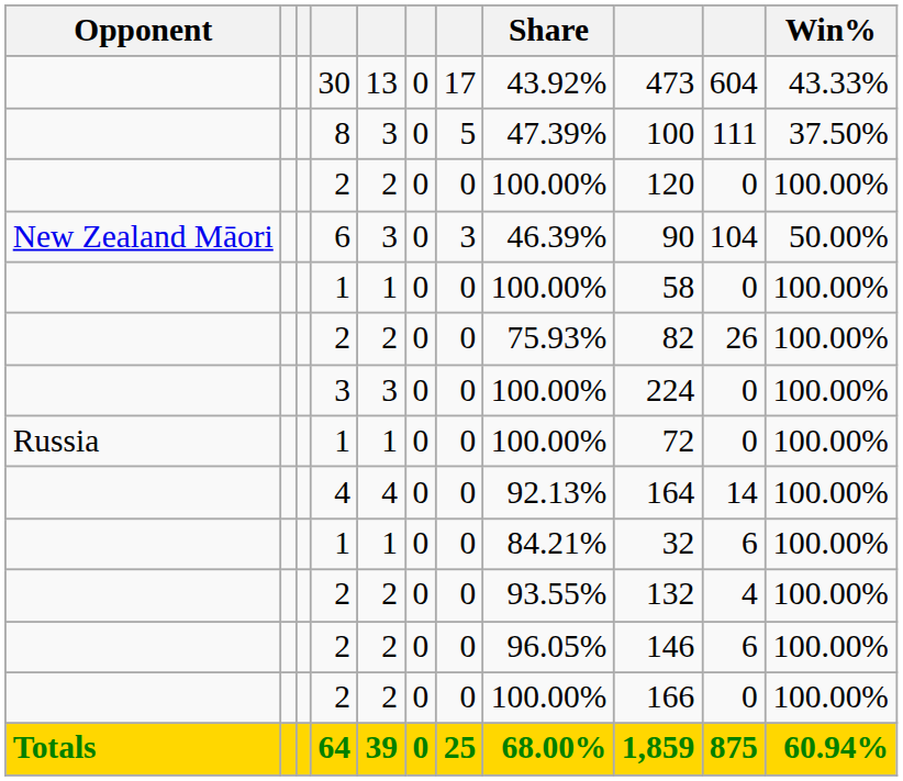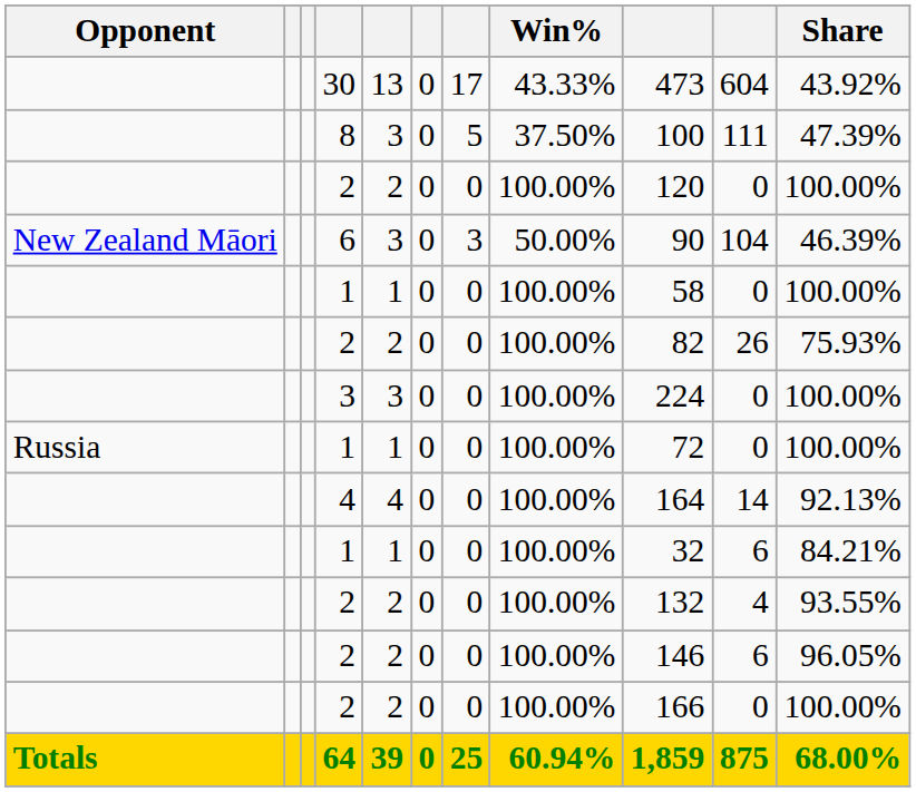columns swapped: Win% <-> Share
